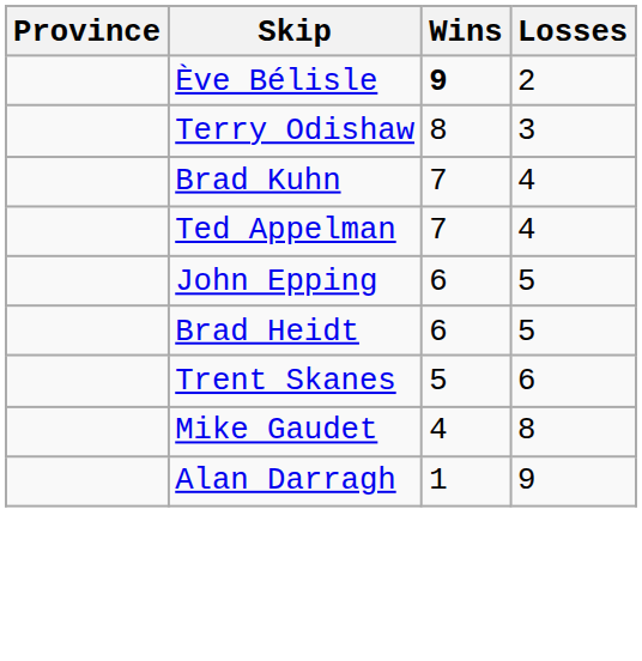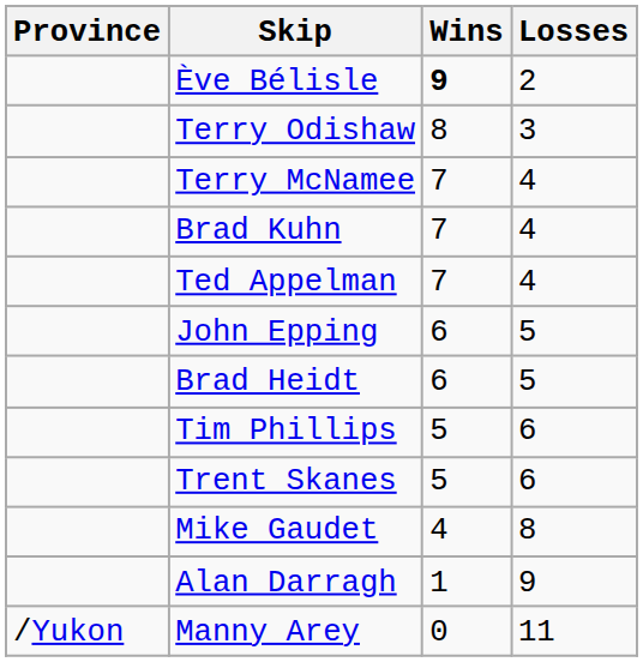+ row: Terry McNamee | 7 | 4
+ row: Tim Phillips | 5 | 6
+ row: /Yukon | Manny Arey | 0 | 11
